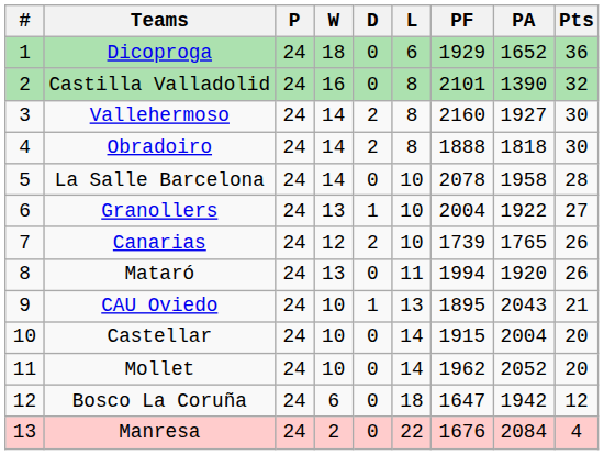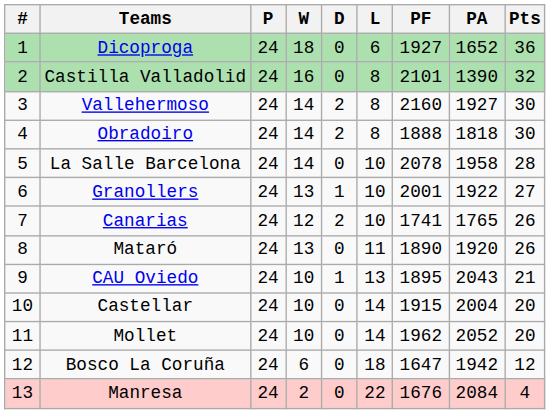Dicoproga | PF: 1929 -> 1927
Granollers | PF: 2004 -> 2001
Canarias | PF: 1739 -> 1741
Mataró | PF: 1994 -> 1890
